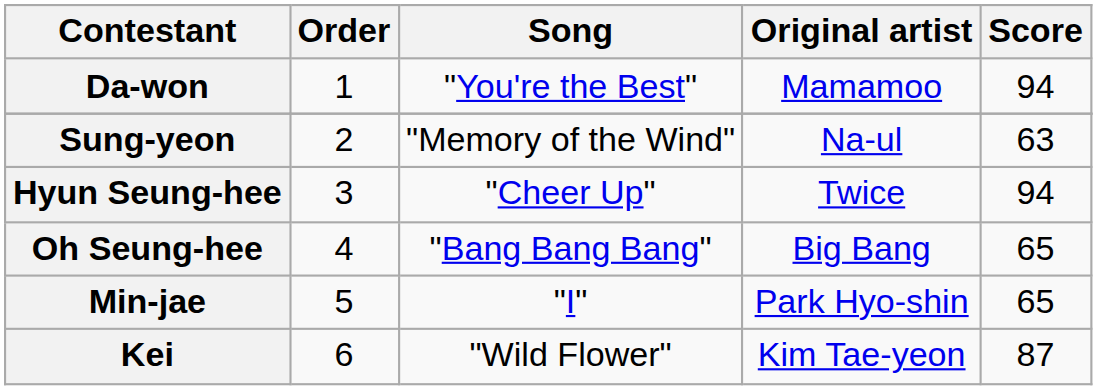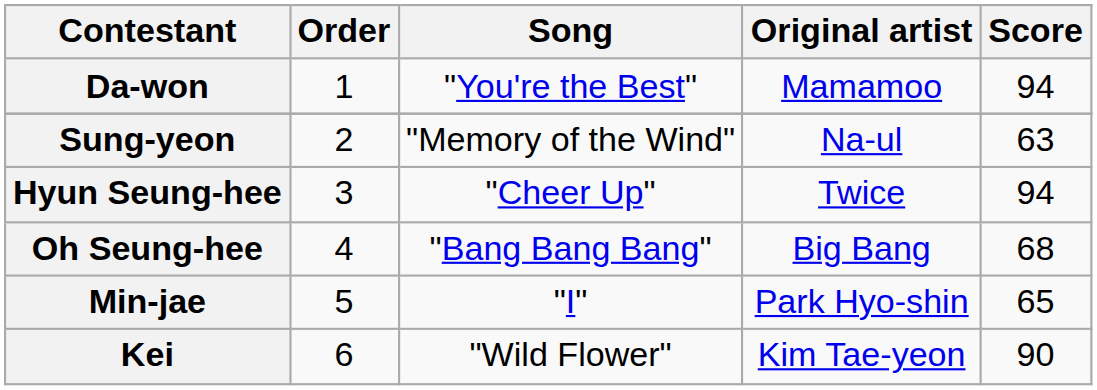Oh Seung-hee | Score: 65 -> 68
Kei | Score: 87 -> 90
